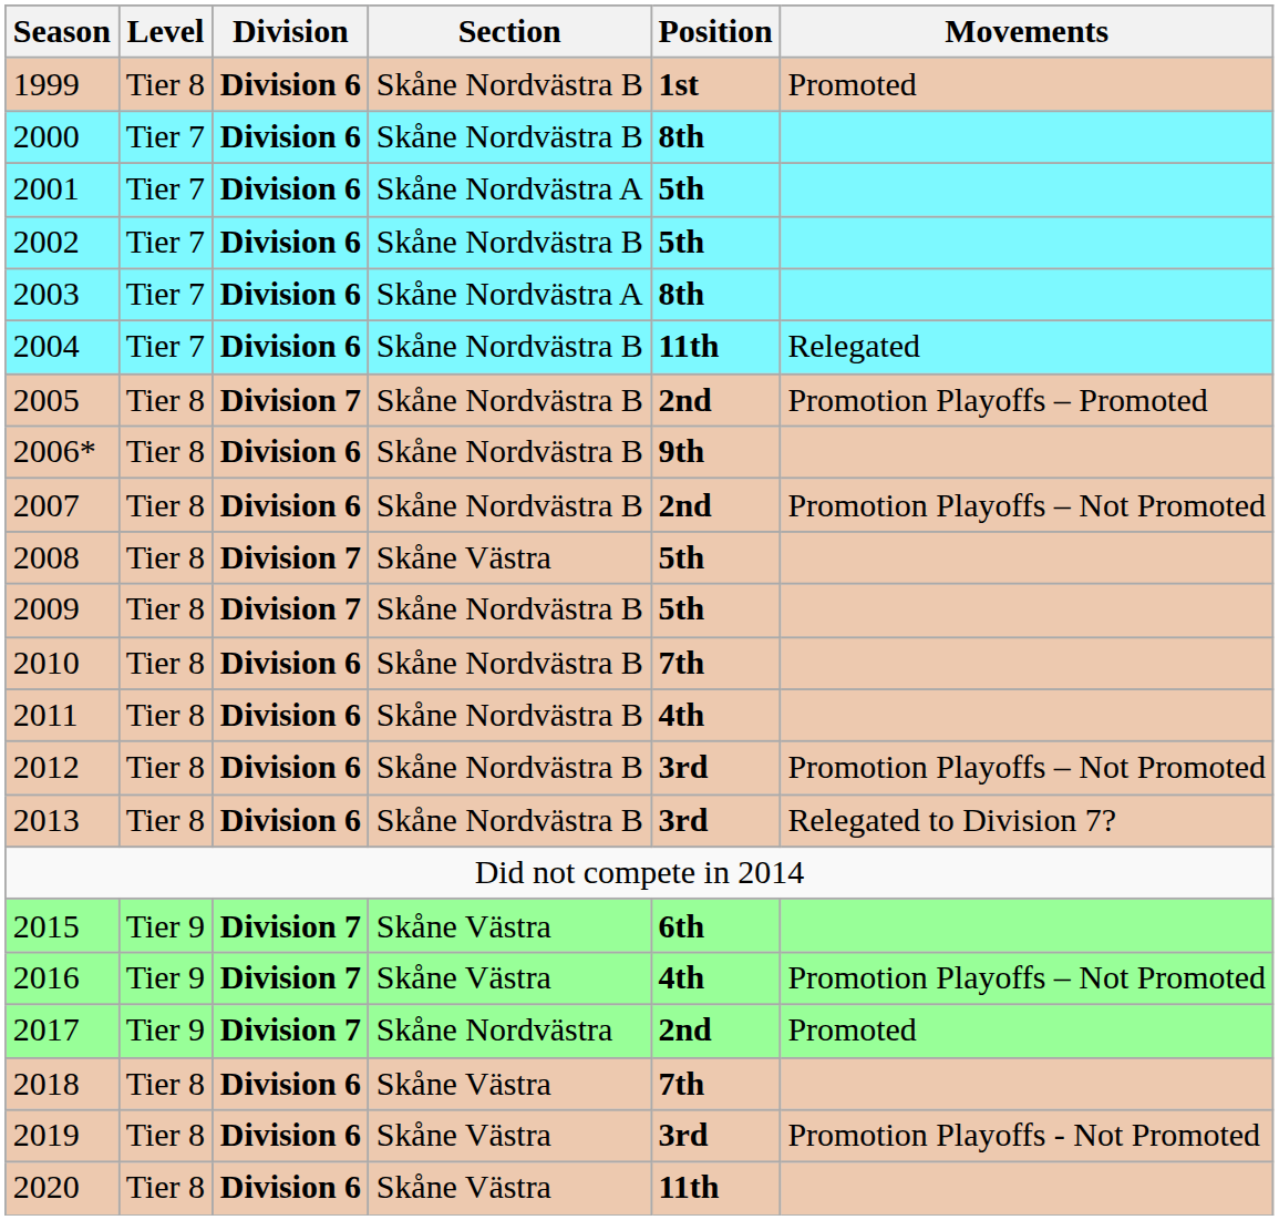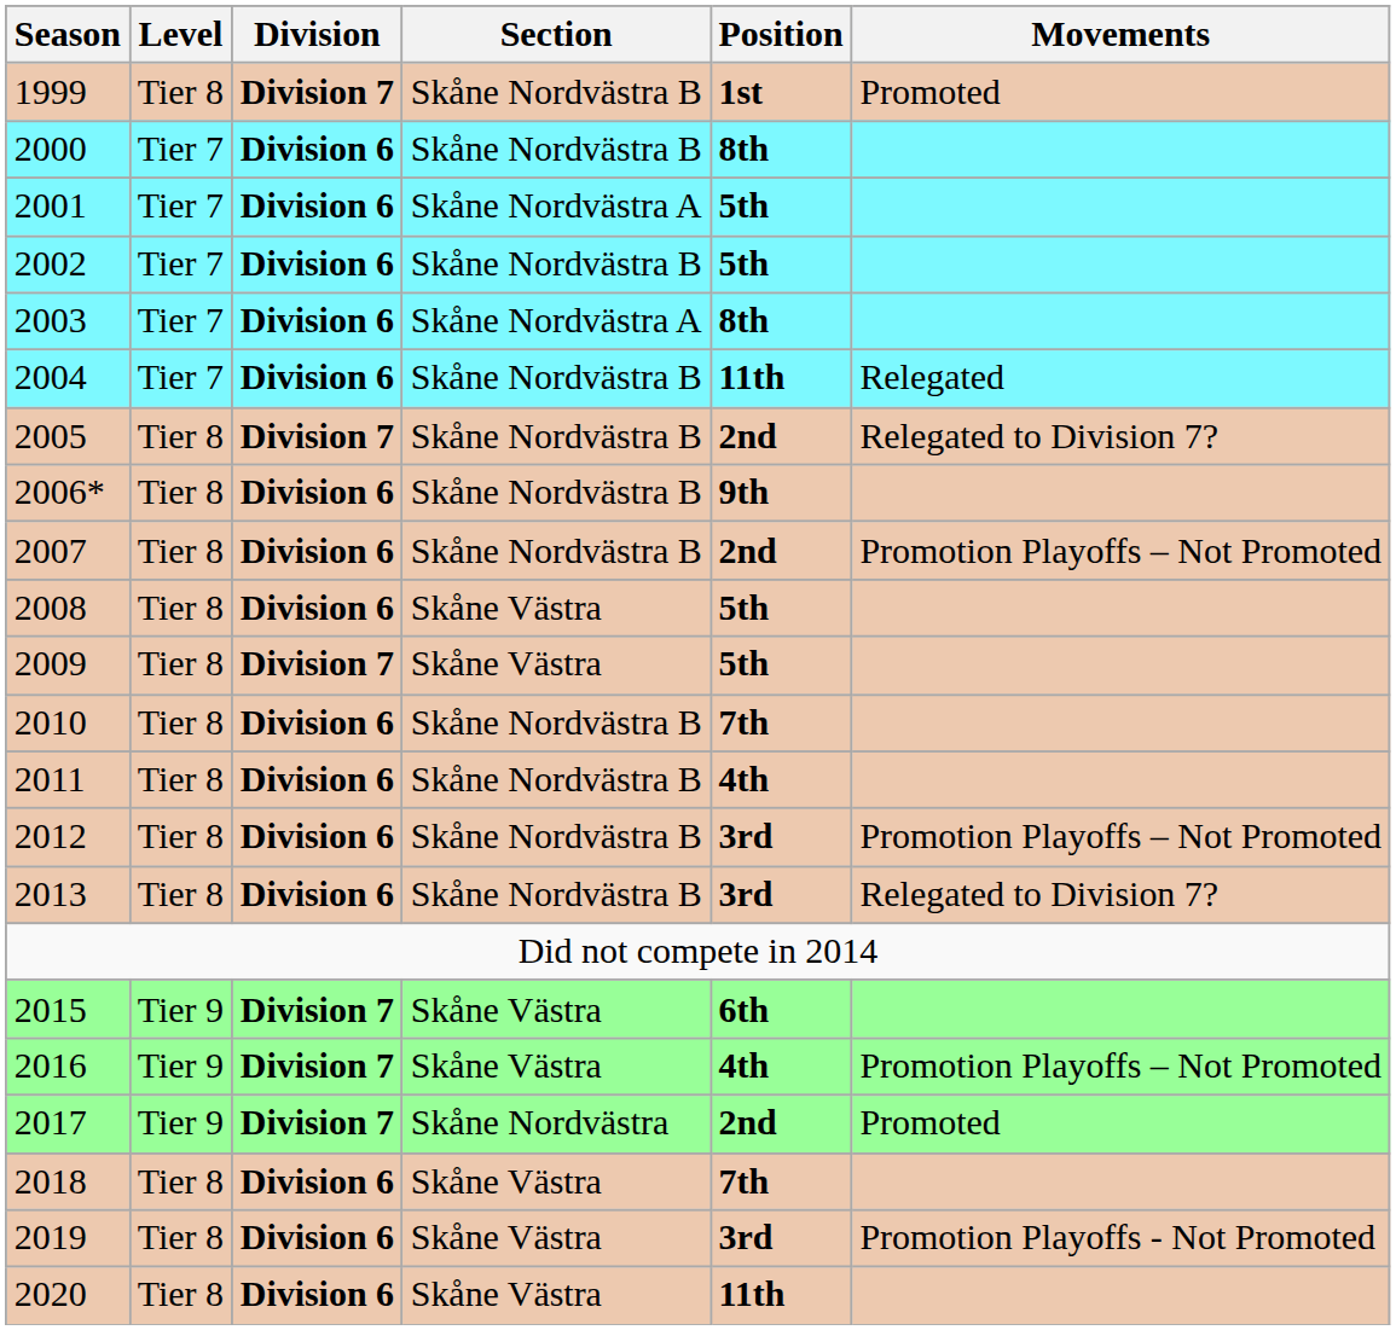1999 | Division: Division 6 -> Division 7
2005 | Movements: Promotion Playoffs – Promoted -> Relegated to Division 7?
2008 | Division: Division 7 -> Division 6
2009 | Section: Skåne Nordvästra B -> Skåne Västra
